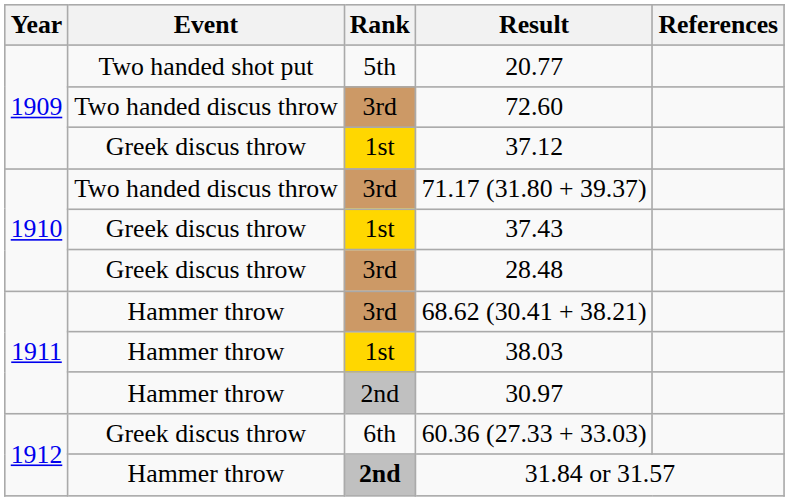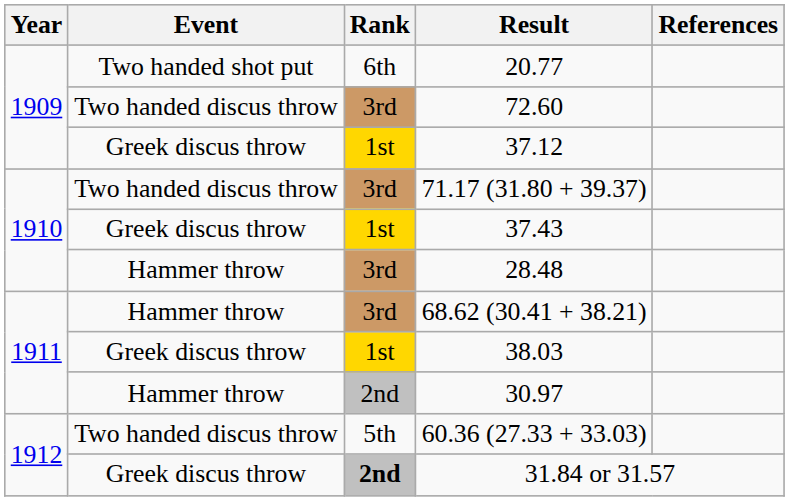20.77 | Rank: 5th -> 6th
28.48 | Event: Greek discus throw -> Hammer throw
38.03 | Event: Hammer throw -> Greek discus throw
60.36 (27.33 + 33.03) | Event: Greek discus throw -> Two handed discus throw
60.36 (27.33 + 33.03) | Rank: 6th -> 5th
31.84 or 31.57 | Event: Hammer throw -> Greek discus throw
